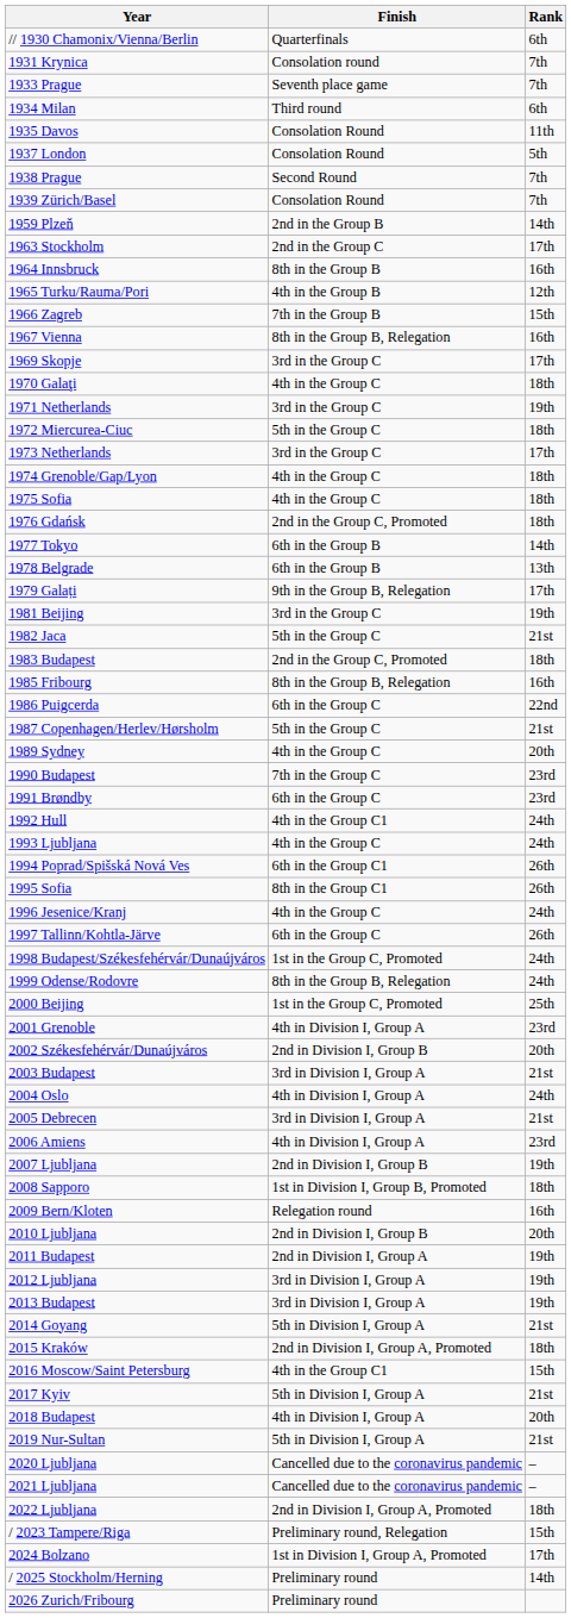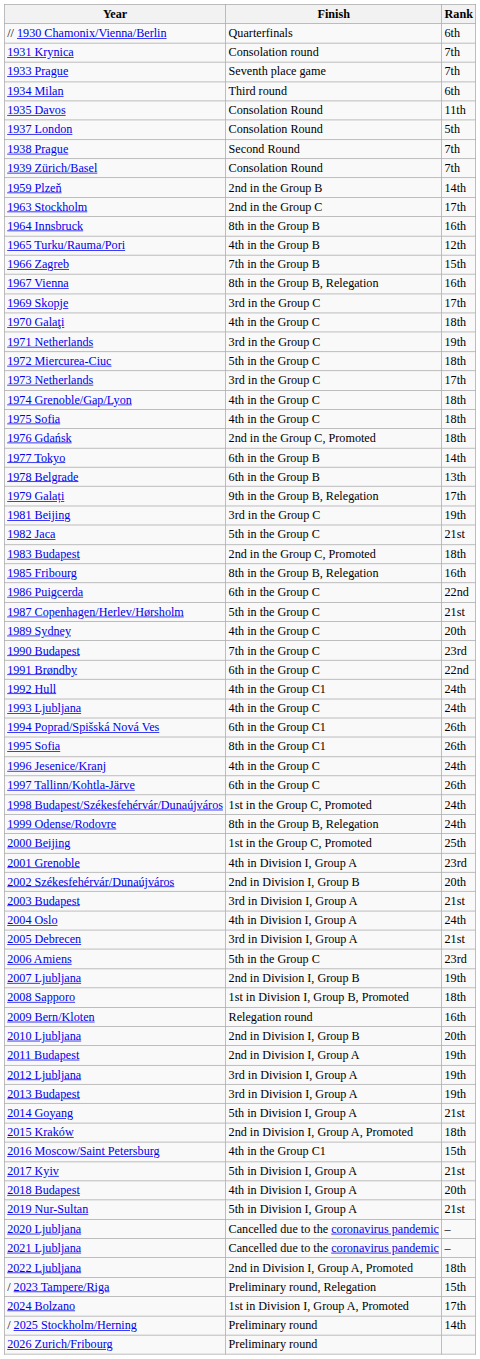1991 Brøndby | Rank: 23rd -> 22nd
2006 Amiens | Finish: 4th in Division I, Group A -> 5th in the Group C
